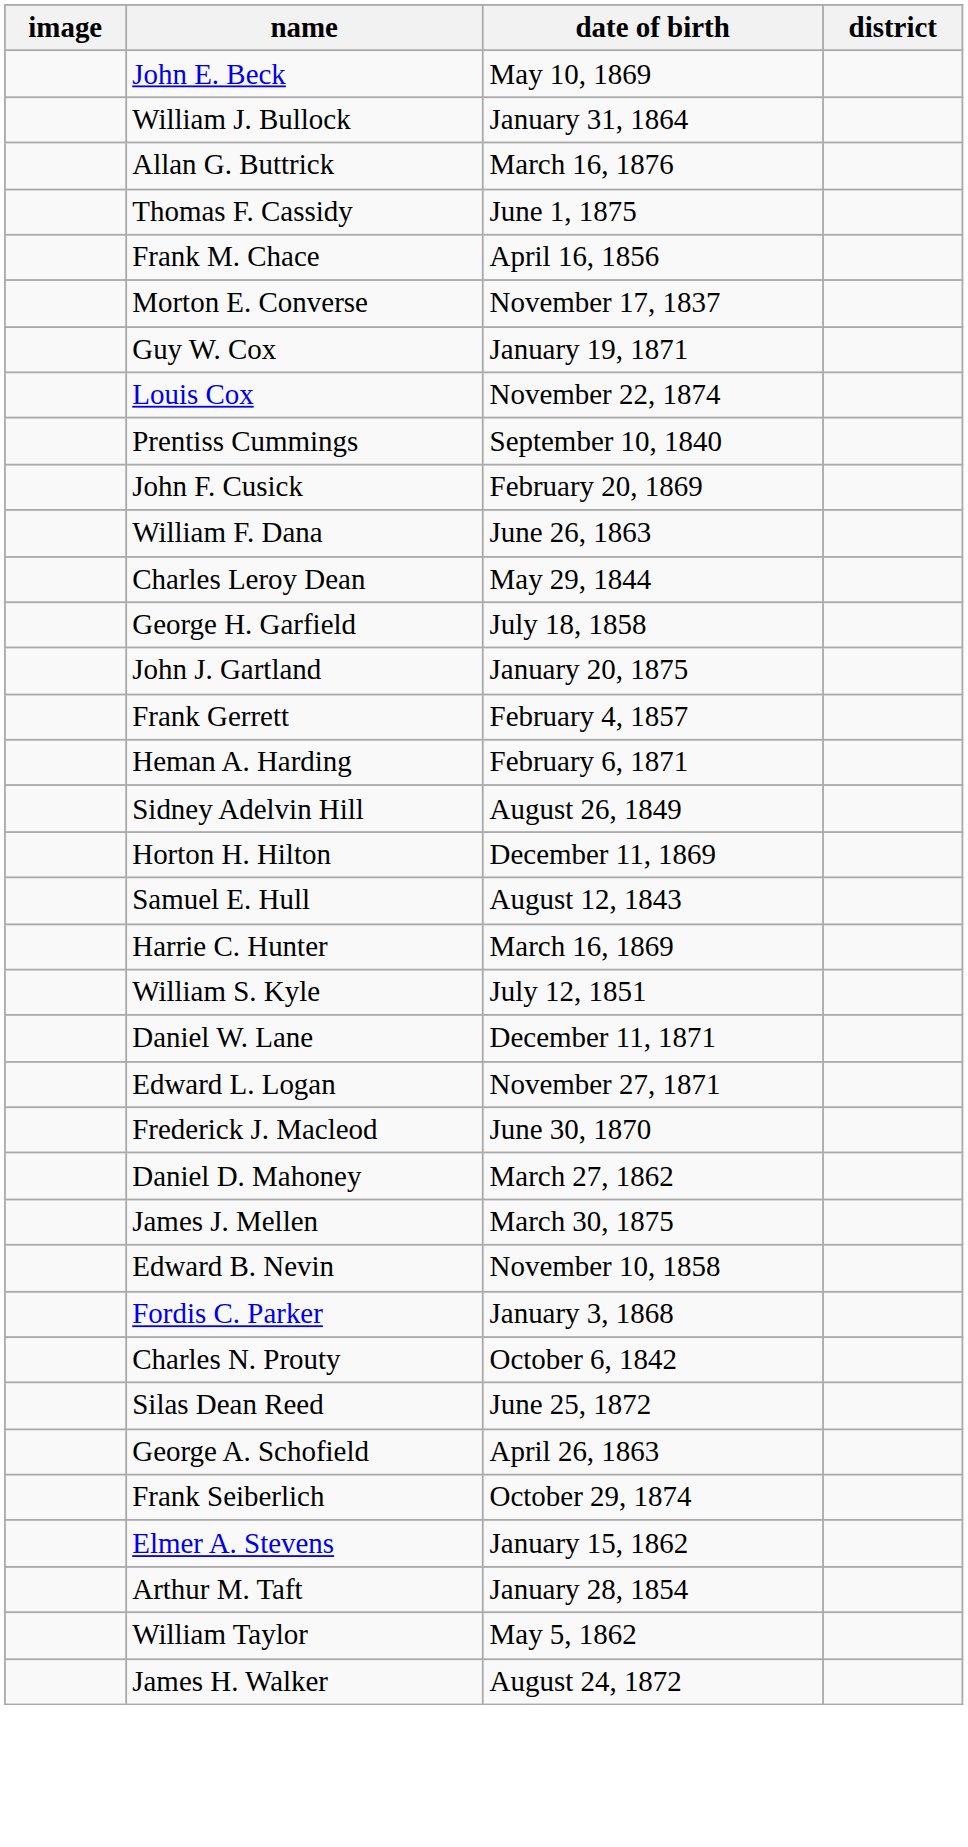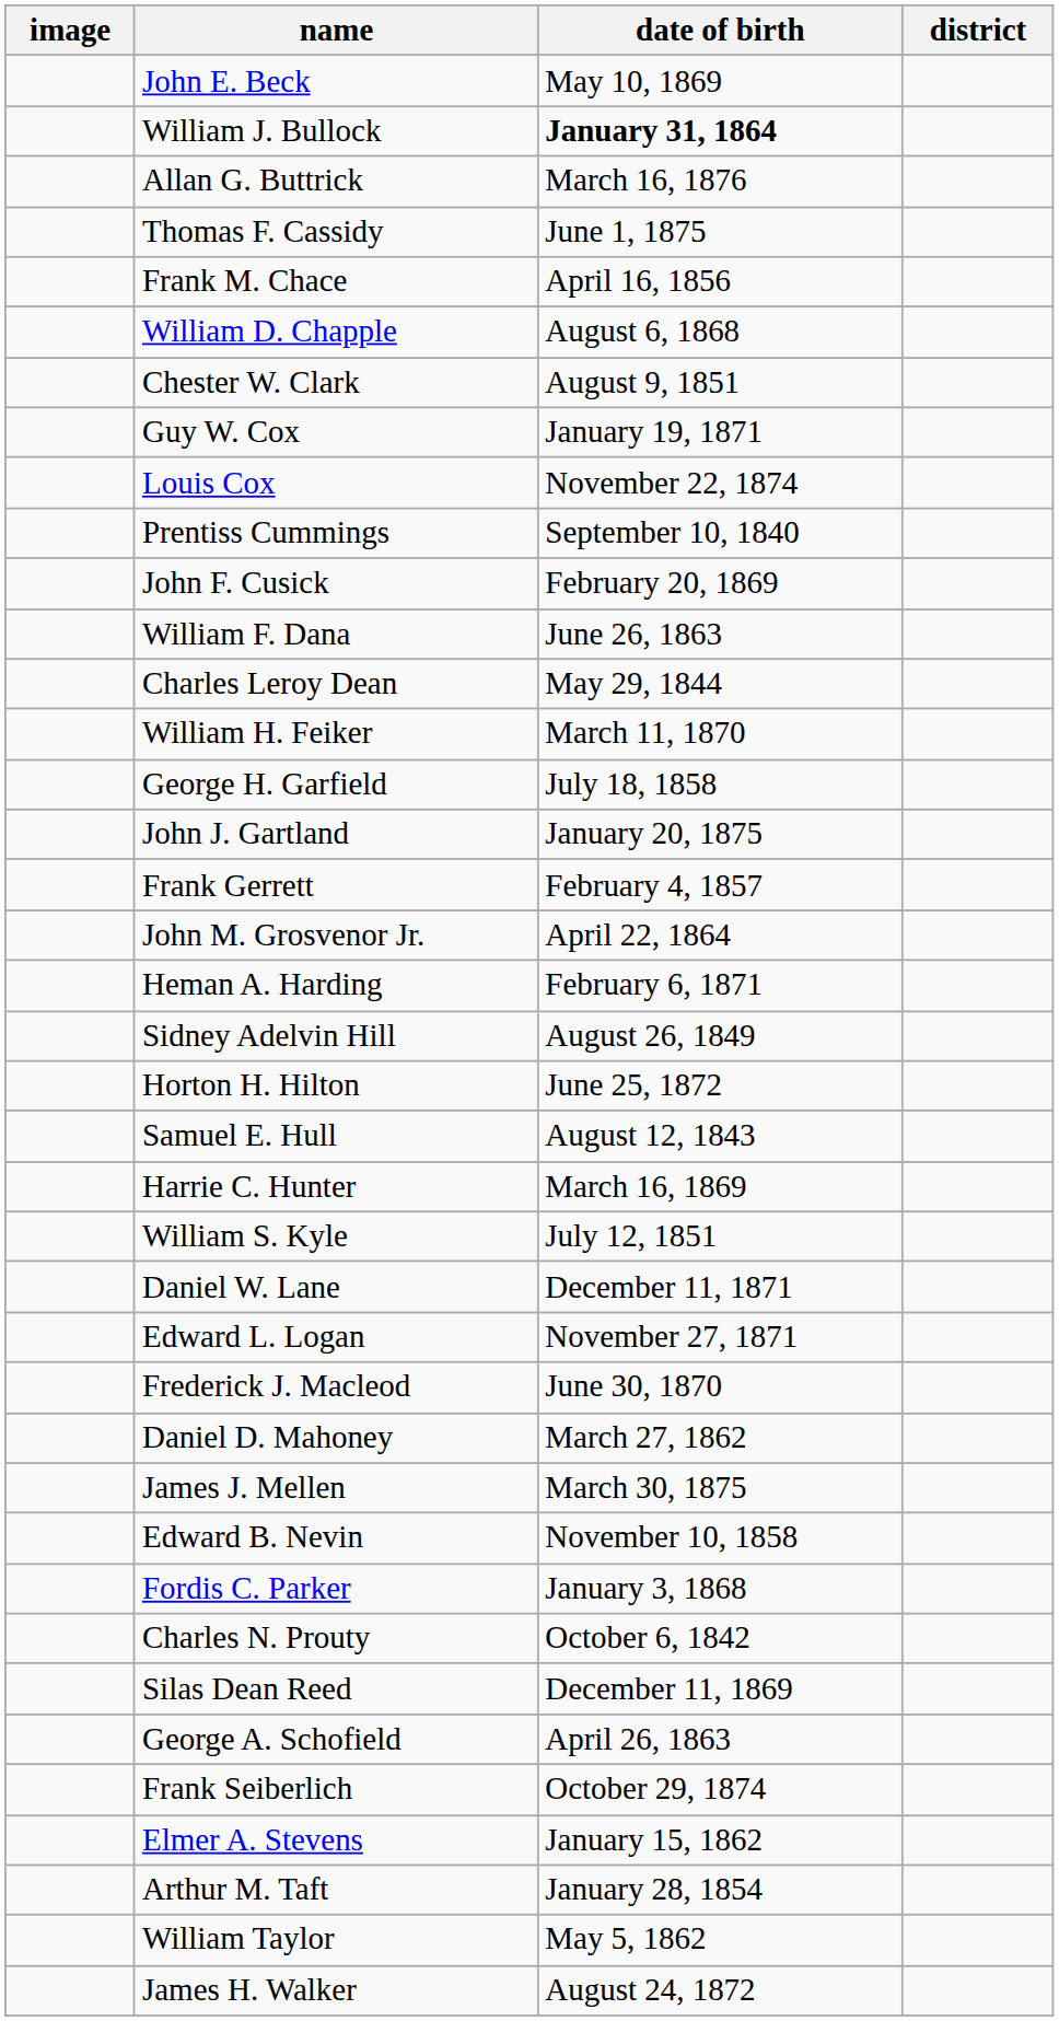William J. Bullock | date of birth: normal -> bold
+ row: William D. Chapple | August 6, 1868
+ row: Chester W. Clark | August 9, 1851
- row: Morton E. Converse | November 17, 1837
+ row: William H. Feiker | March 11, 1870
+ row: John M. Grosvenor Jr. | April 22, 1864
Horton H. Hilton | date of birth: December 11, 1869 -> June 25, 1872
Silas Dean Reed | date of birth: June 25, 1872 -> December 11, 1869
